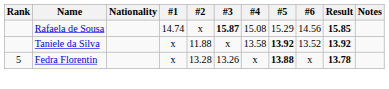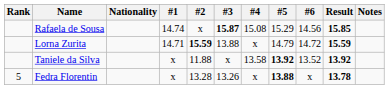+ row: Lorna Zurita | 14.71 | 15.59 | 13.88 | x | 14.79 | 14.72 | 15.59
